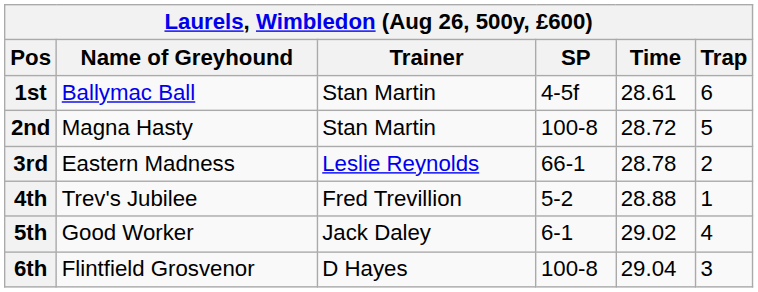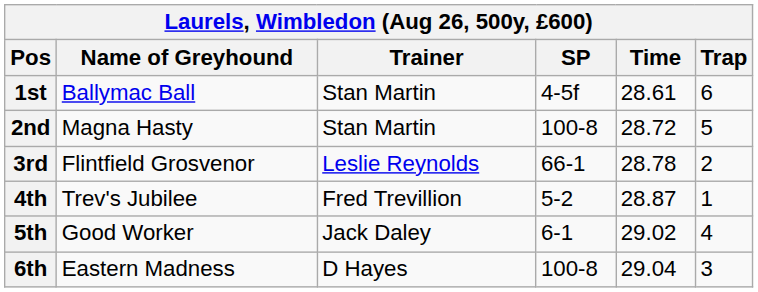3rd | Name of Greyhound: Eastern Madness -> Flintfield Grosvenor
4th | Time: 28.88 -> 28.87
6th | Name of Greyhound: Flintfield Grosvenor -> Eastern Madness
